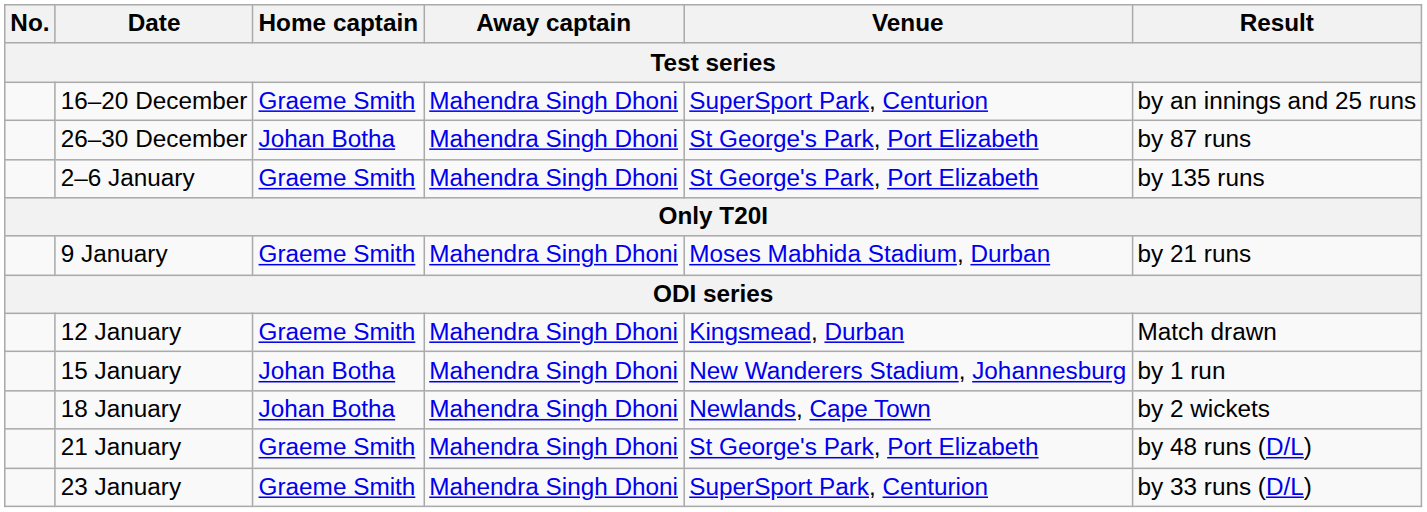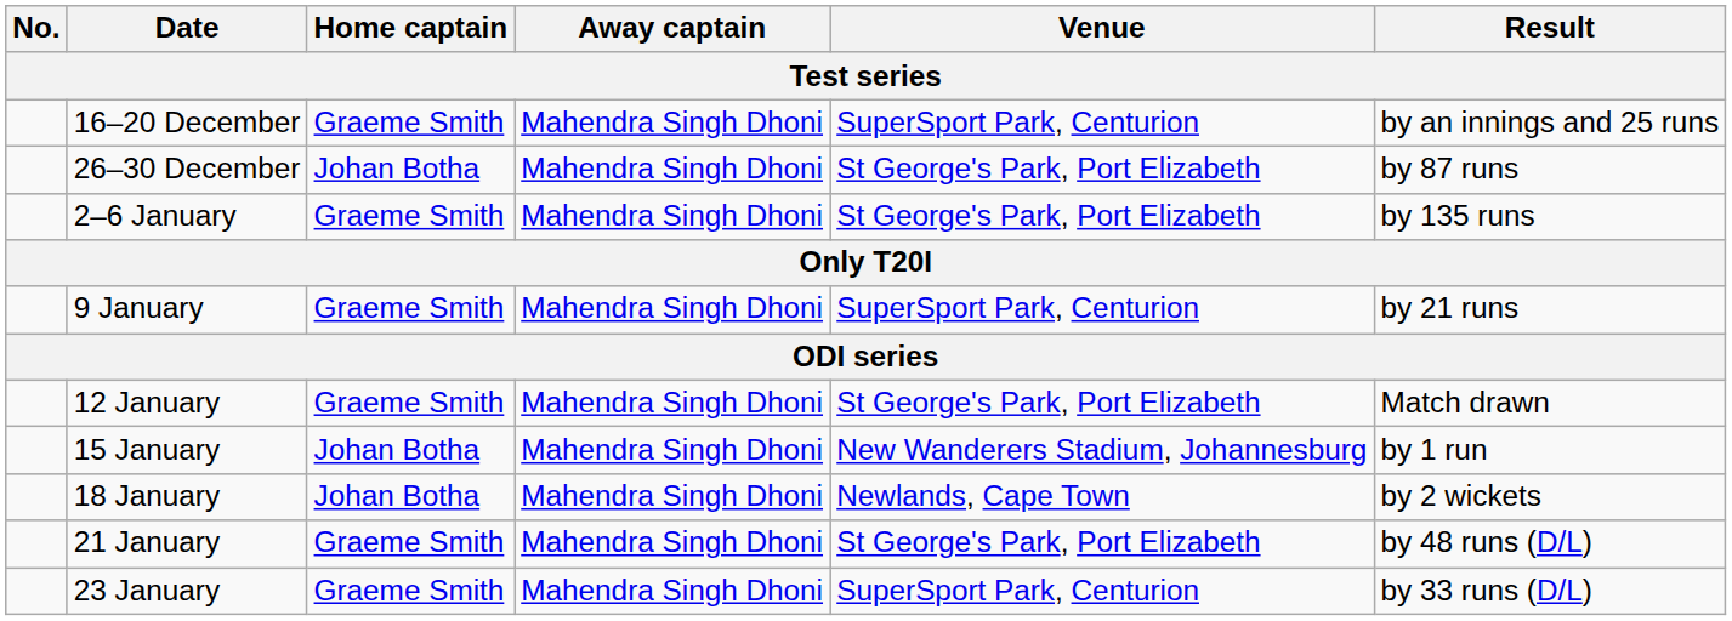9 January | Venue: Moses Mabhida Stadium, Durban -> SuperSport Park, Centurion
12 January | Venue: Kingsmead, Durban -> St George's Park, Port Elizabeth
